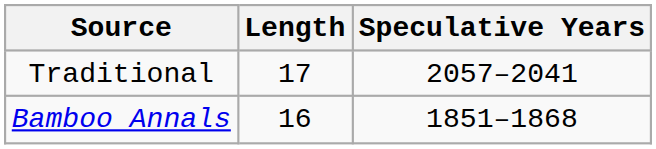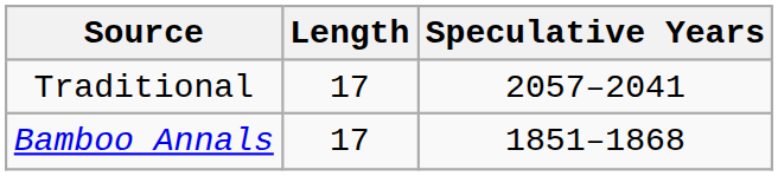Bamboo Annals | Length: 16 -> 17
